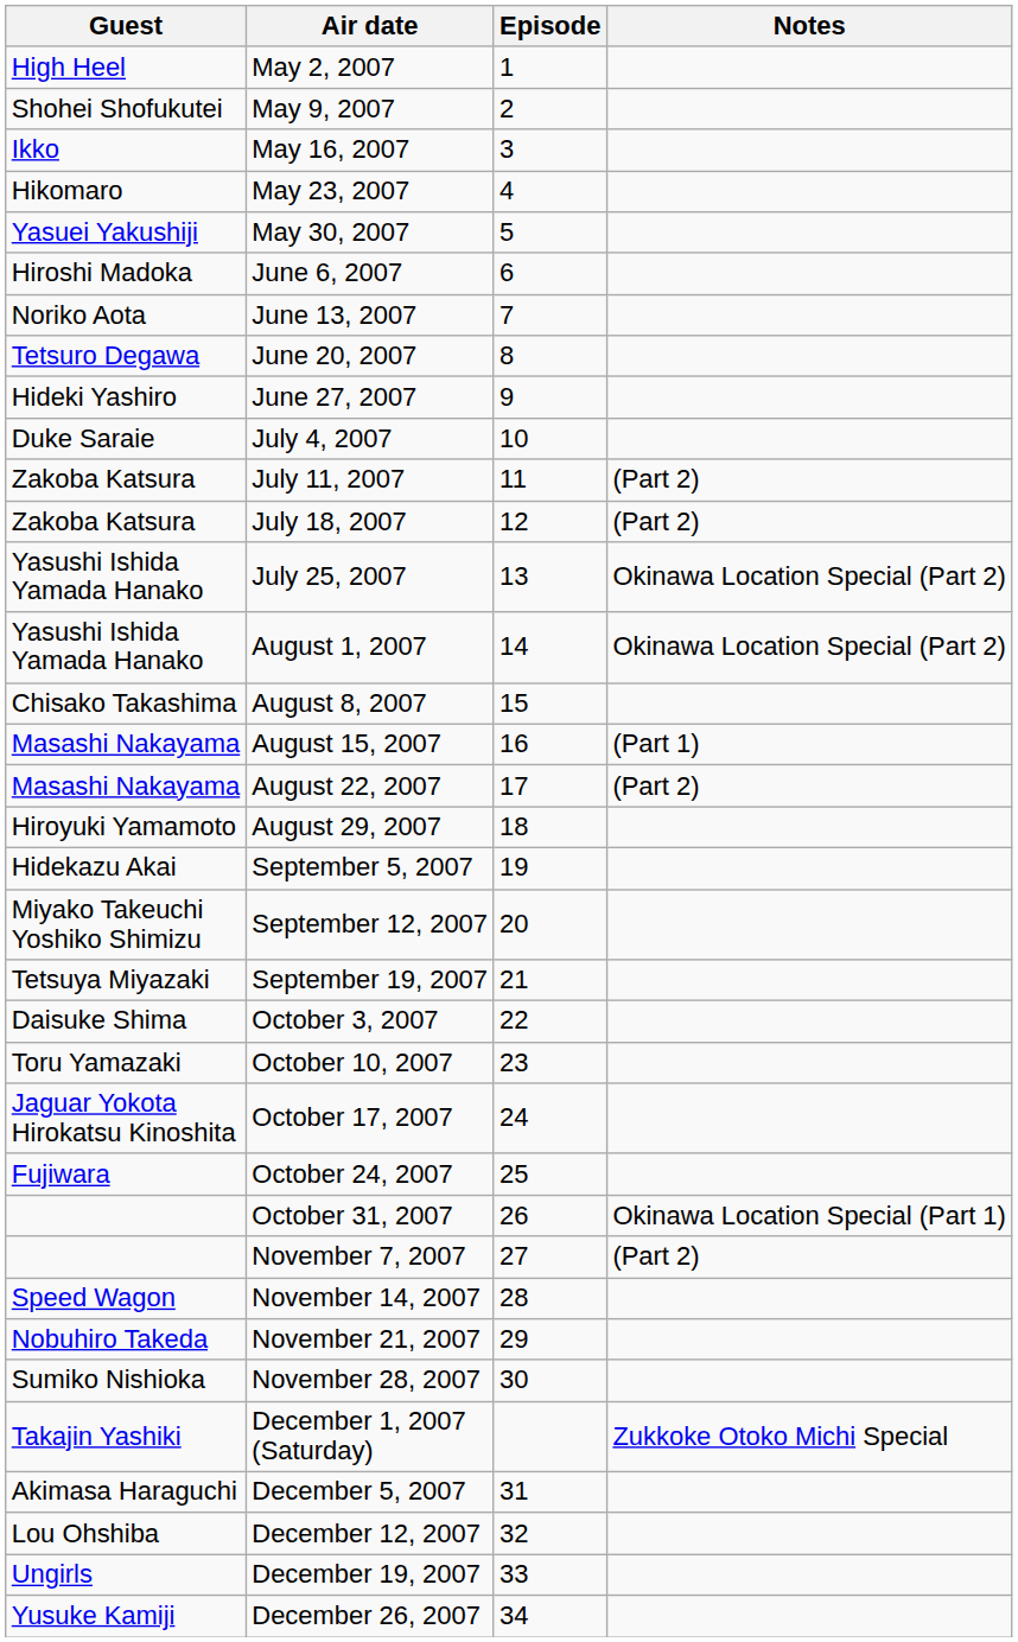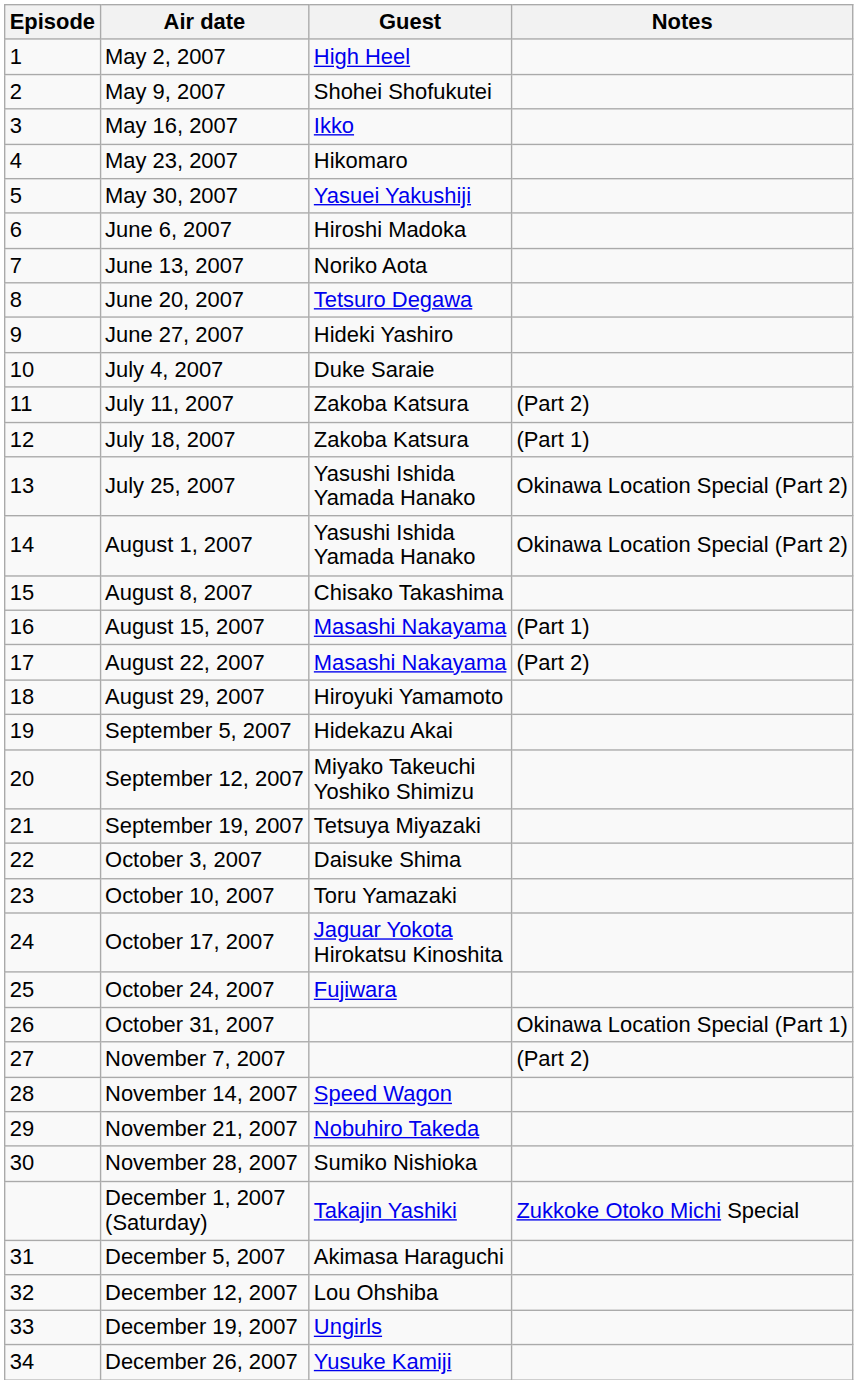columns swapped: Episode <-> Guest
July 18, 2007 | Notes: (Part 2) -> (Part 1)
